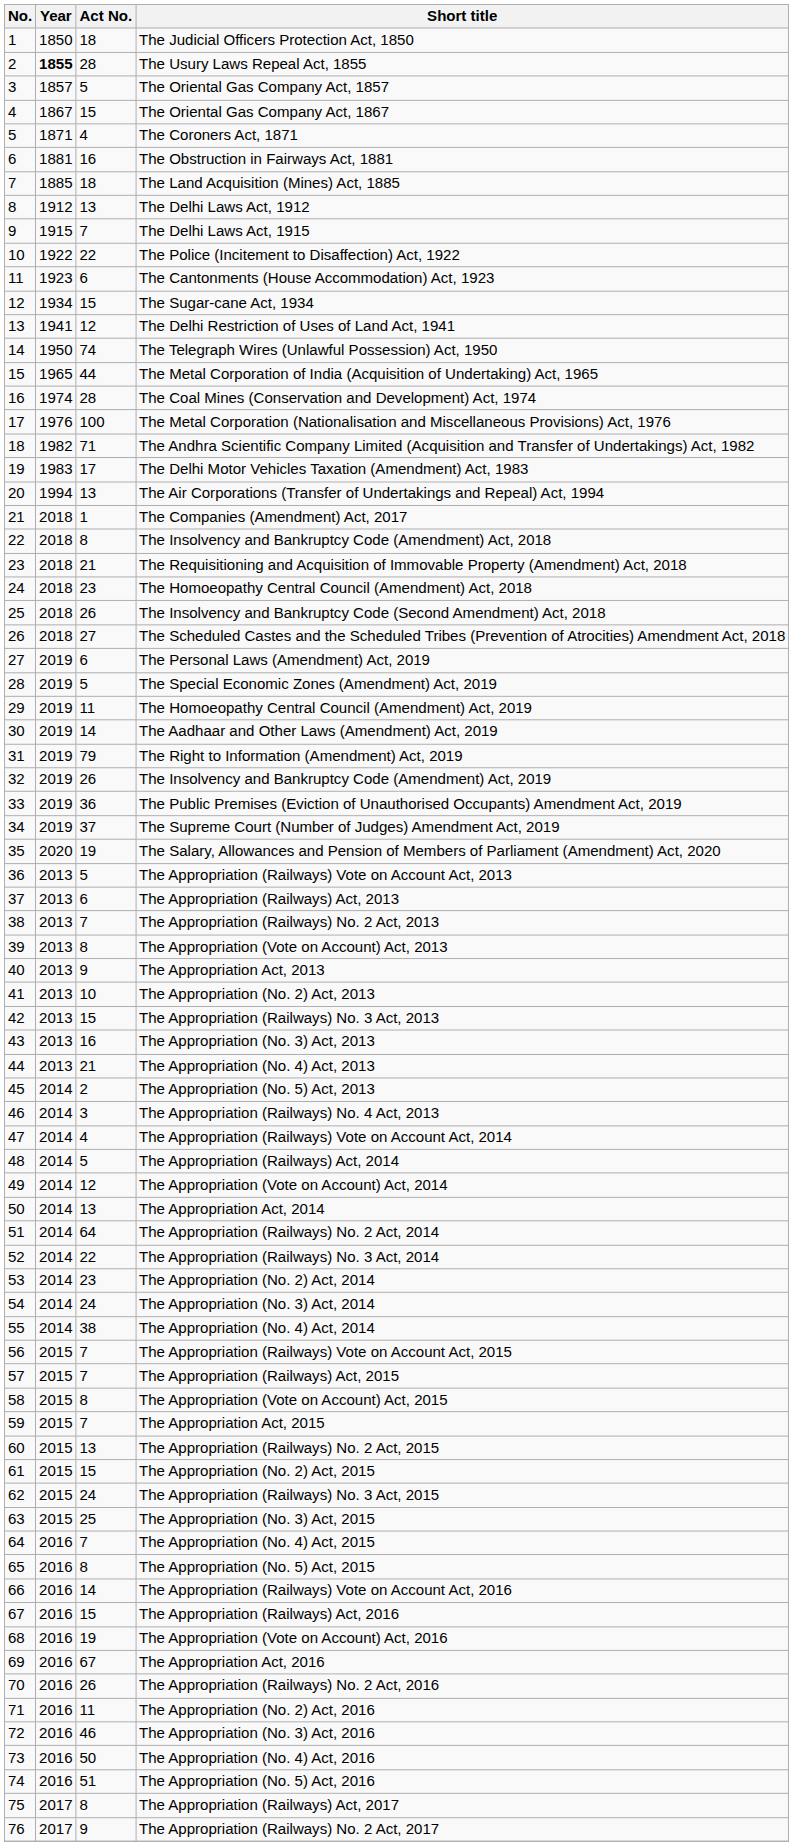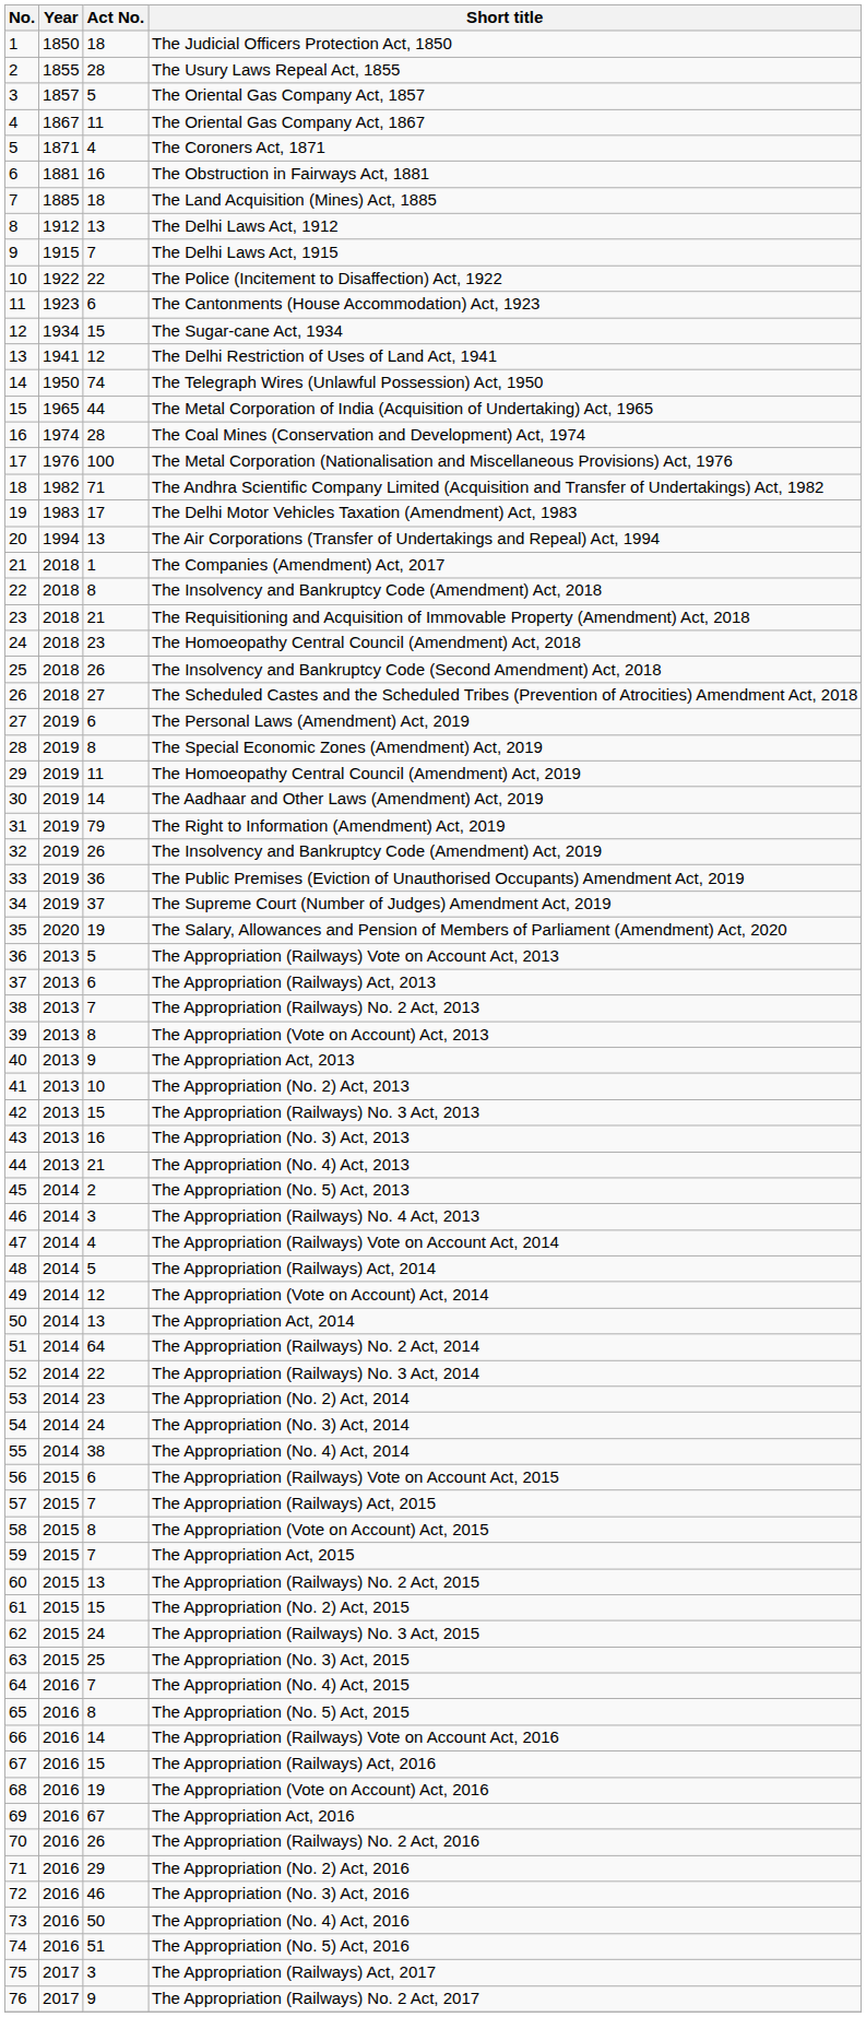The Usury Laws Repeal Act, 1855 | Year: bold -> normal
The Oriental Gas Company Act, 1867 | Act No.: 15 -> 11
The Special Economic Zones (Amendment) Act, 2019 | Act No.: 5 -> 8
The Appropriation (Railways) Vote on Account Act, 2015 | Act No.: 7 -> 6
The Appropriation (No. 2) Act, 2016 | Act No.: 11 -> 29
The Appropriation (Railways) Act, 2017 | Act No.: 8 -> 3
